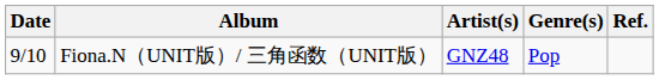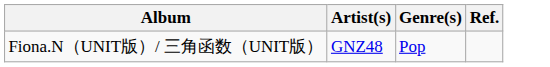- column: Date | 9/10
